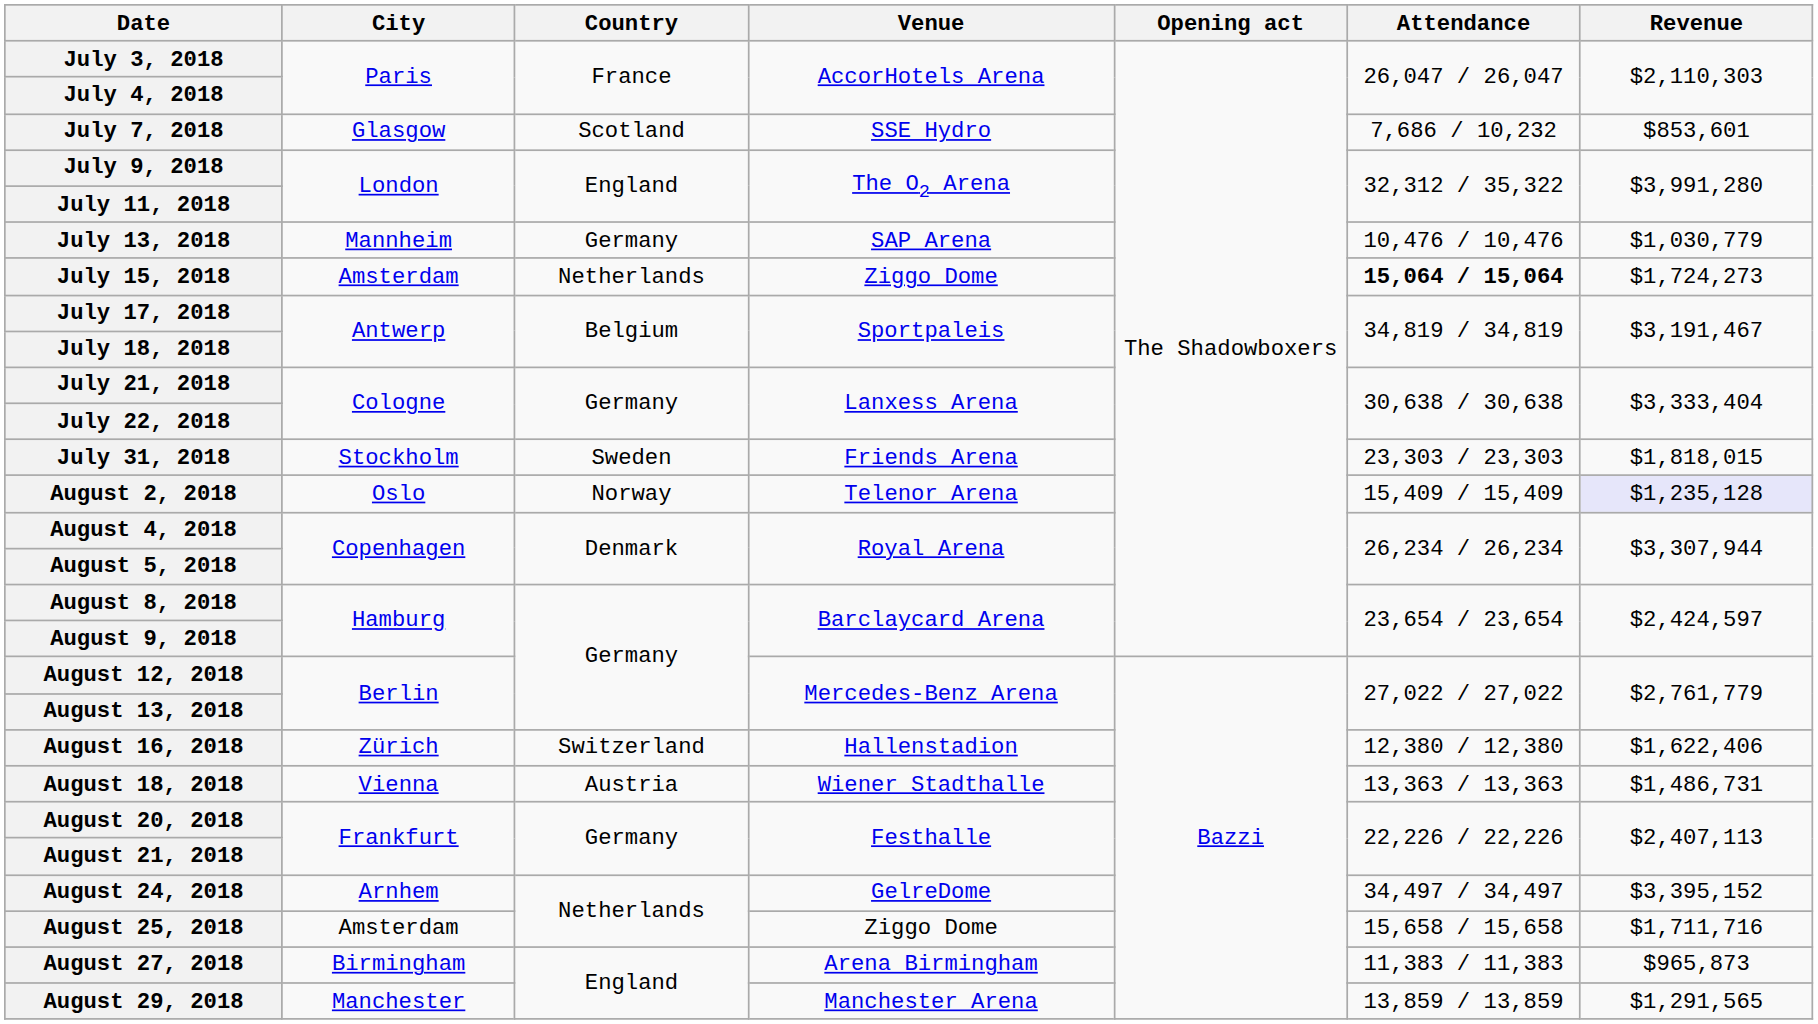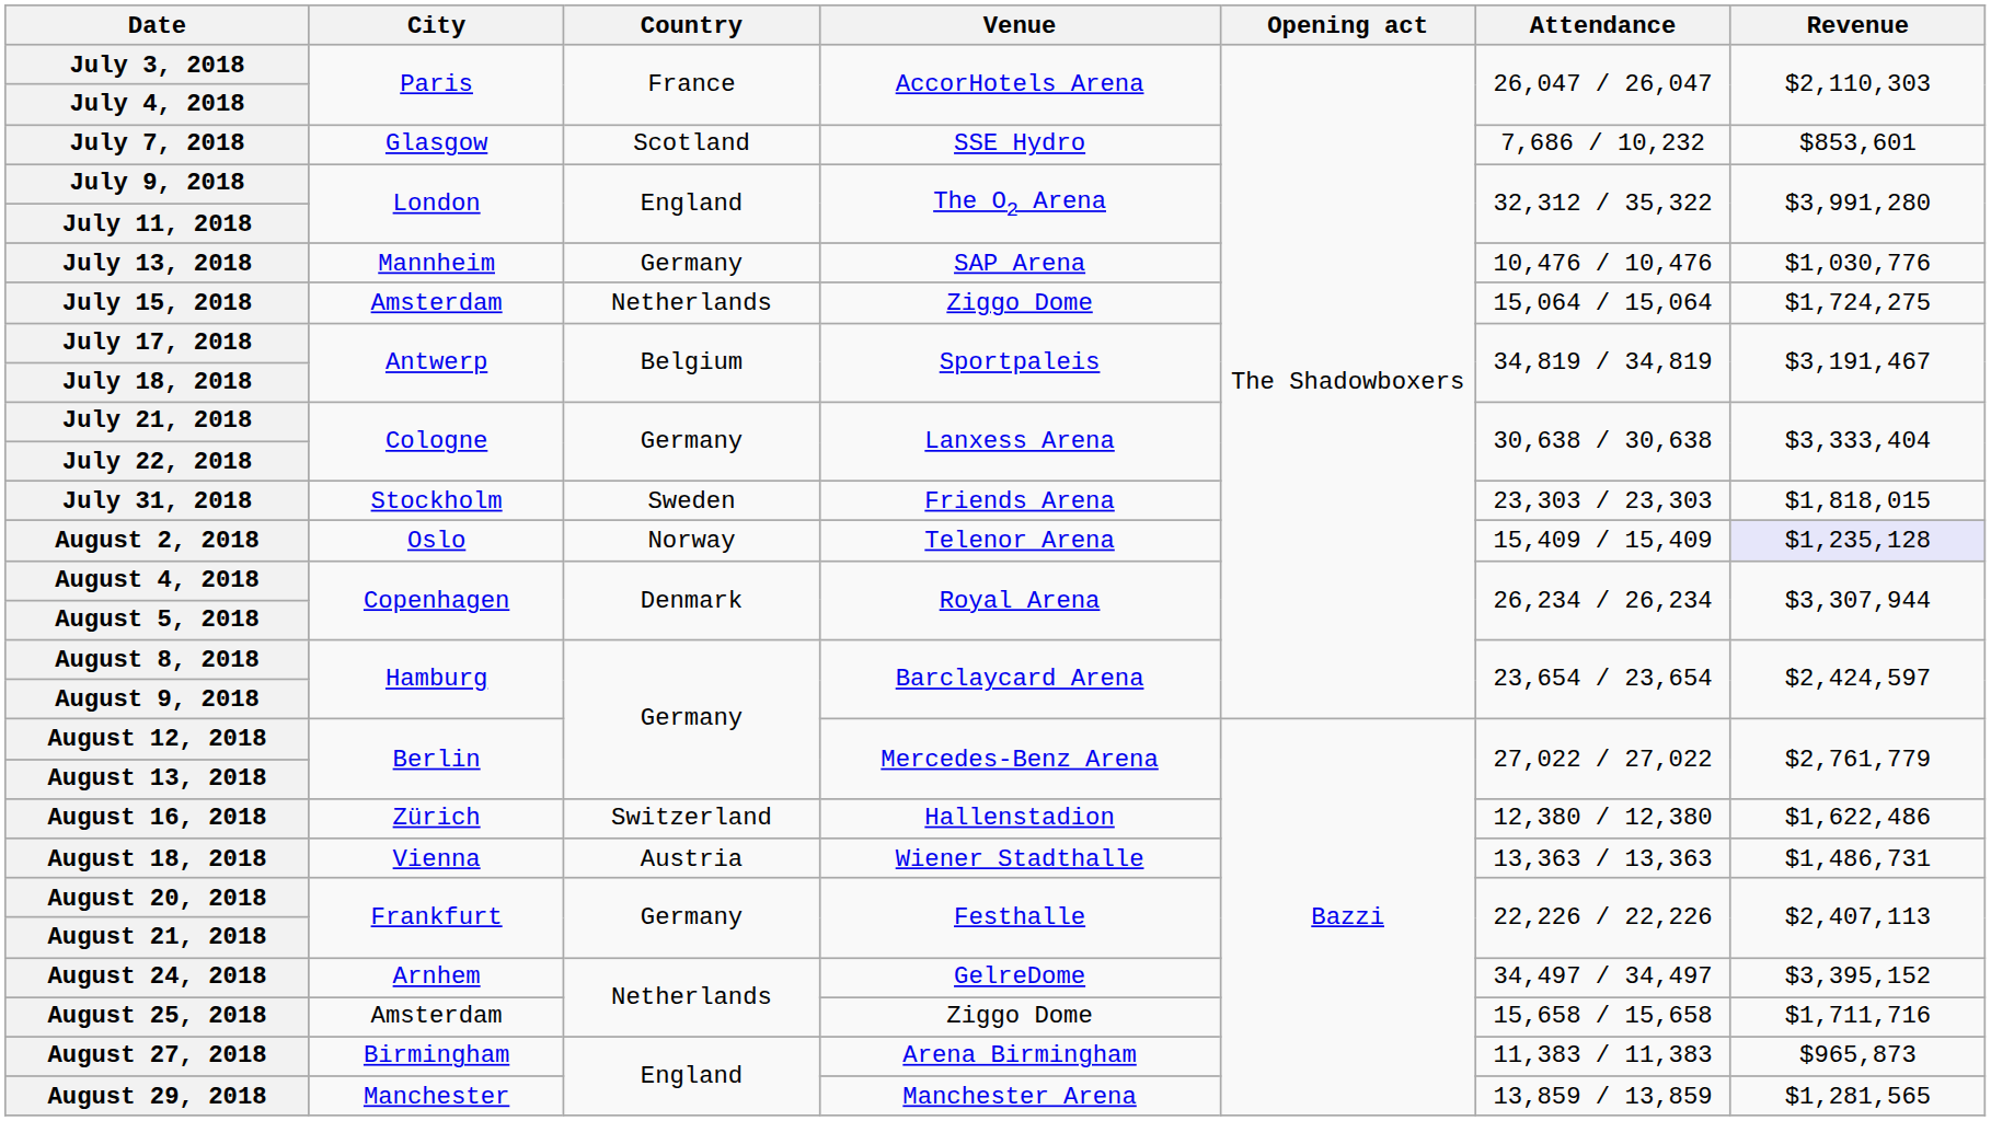July 13, 2018 | Revenue: $1,030,779 -> $1,030,776
July 15, 2018 | Attendance: bold -> normal
July 15, 2018 | Revenue: $1,724,273 -> $1,724,275
August 16, 2018 | Revenue: $1,622,406 -> $1,622,486
August 29, 2018 | Revenue: $1,291,565 -> $1,281,565
